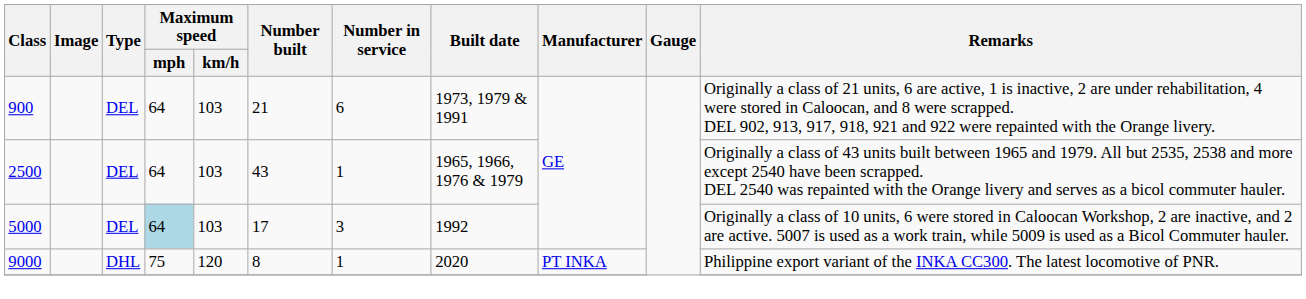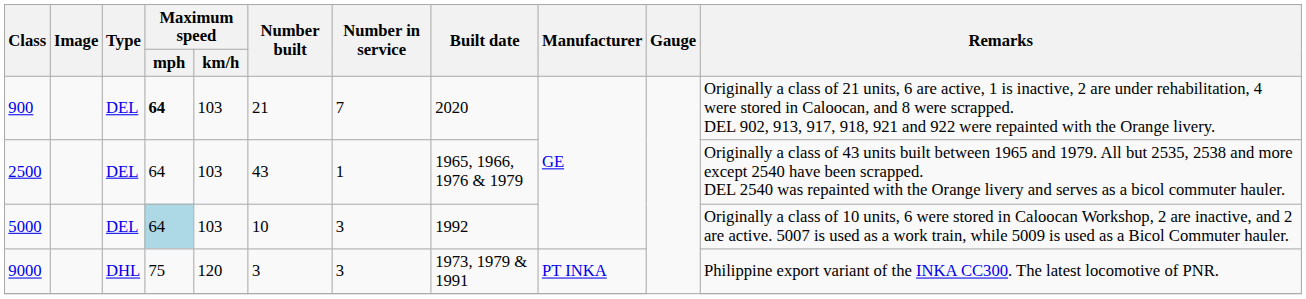900 | Maximum speed / mph: normal -> bold
900 | Number in service: 6 -> 7
900 | Built date: 1973, 1979 & 1991 -> 2020
5000 | Number built: 17 -> 10
9000 | Number built: 8 -> 3
9000 | Number in service: 1 -> 3
9000 | Built date: 2020 -> 1973, 1979 & 1991
